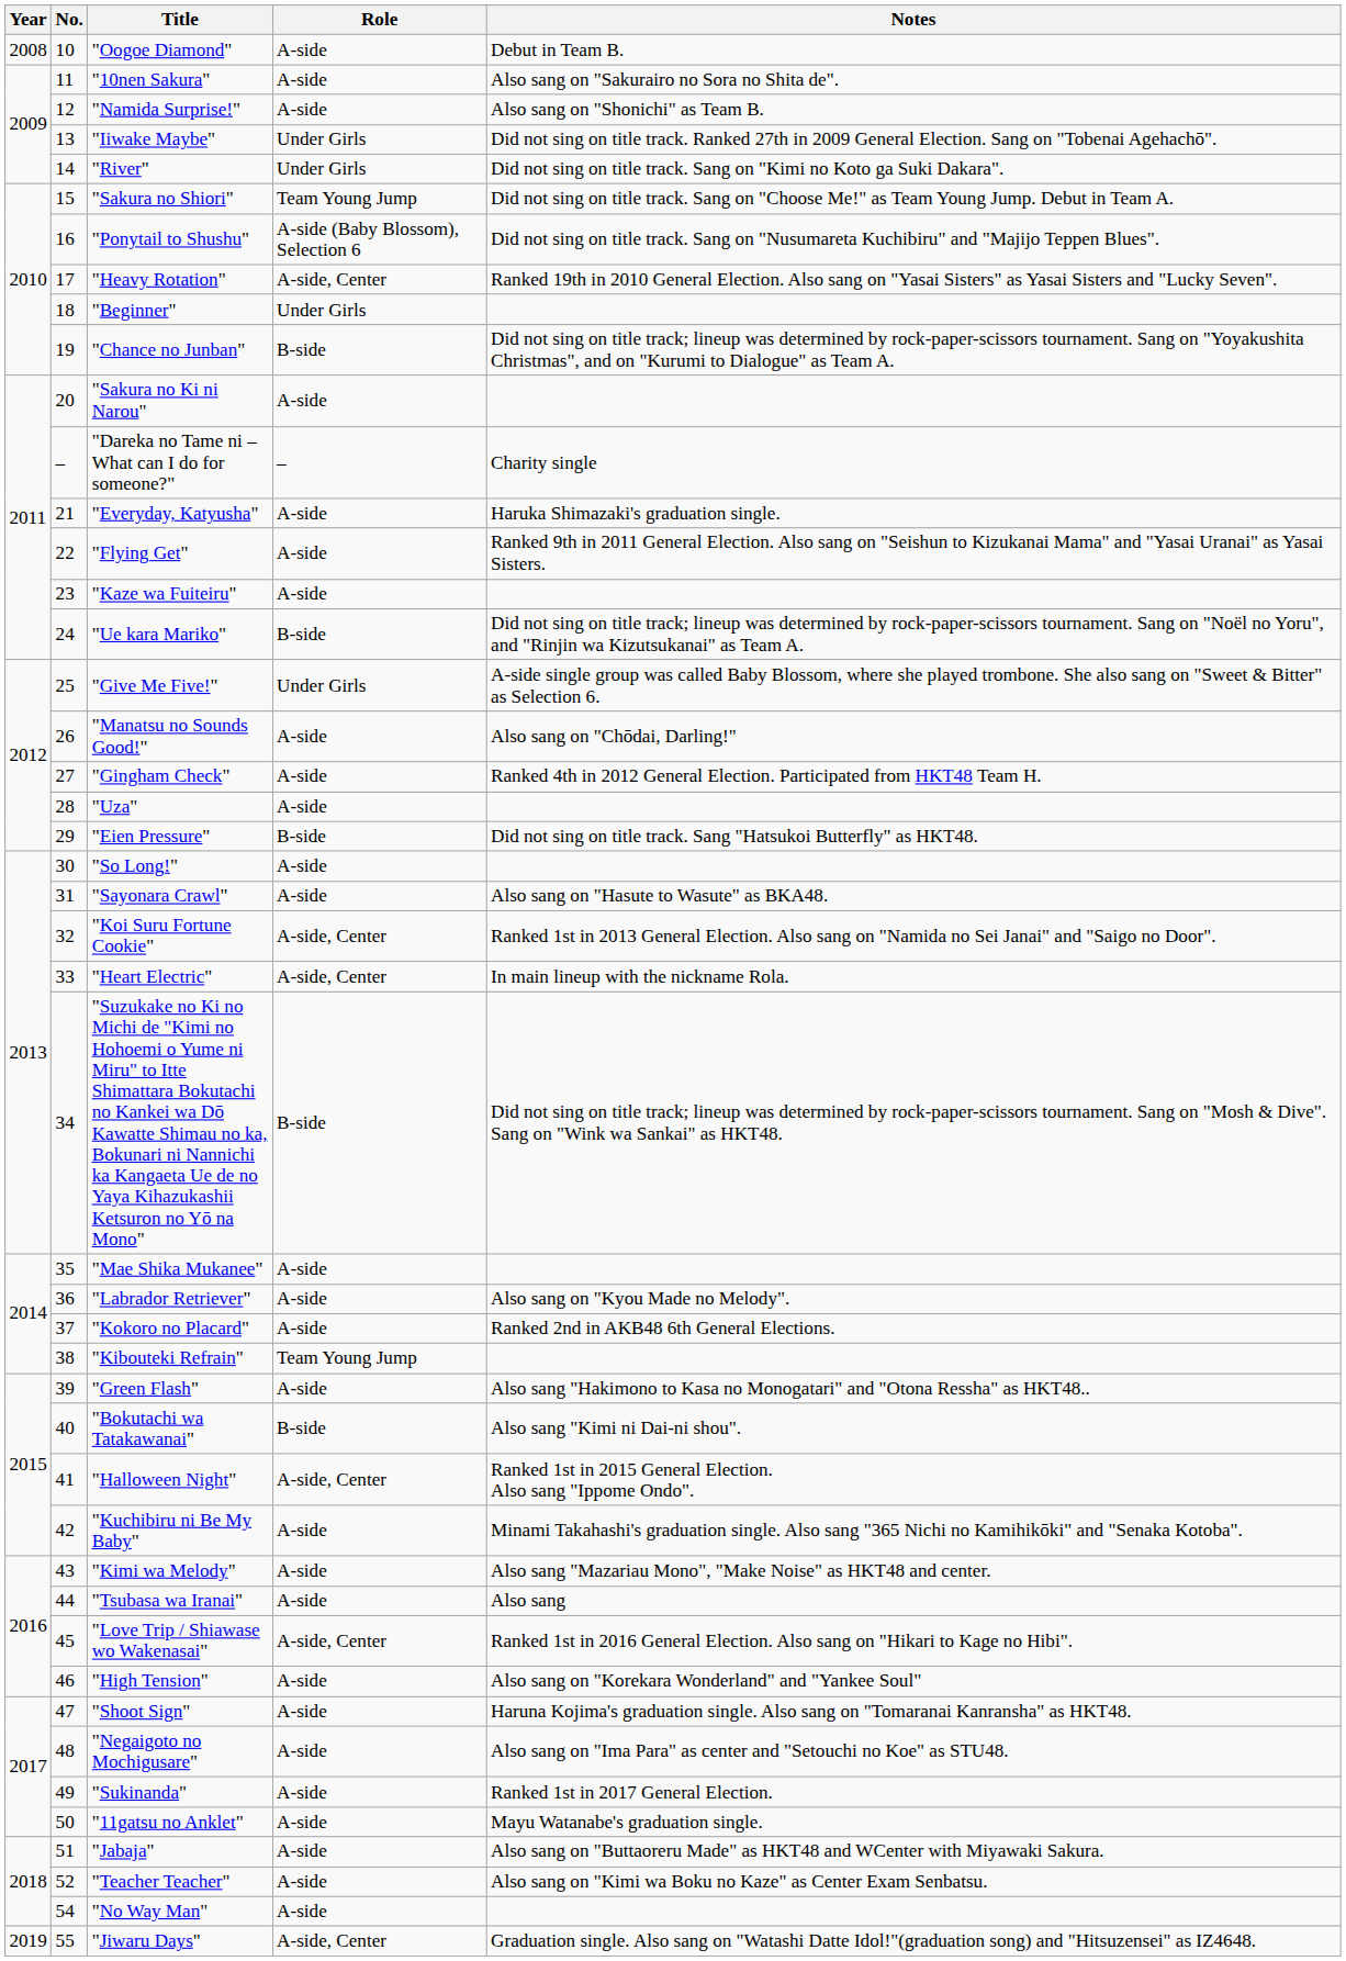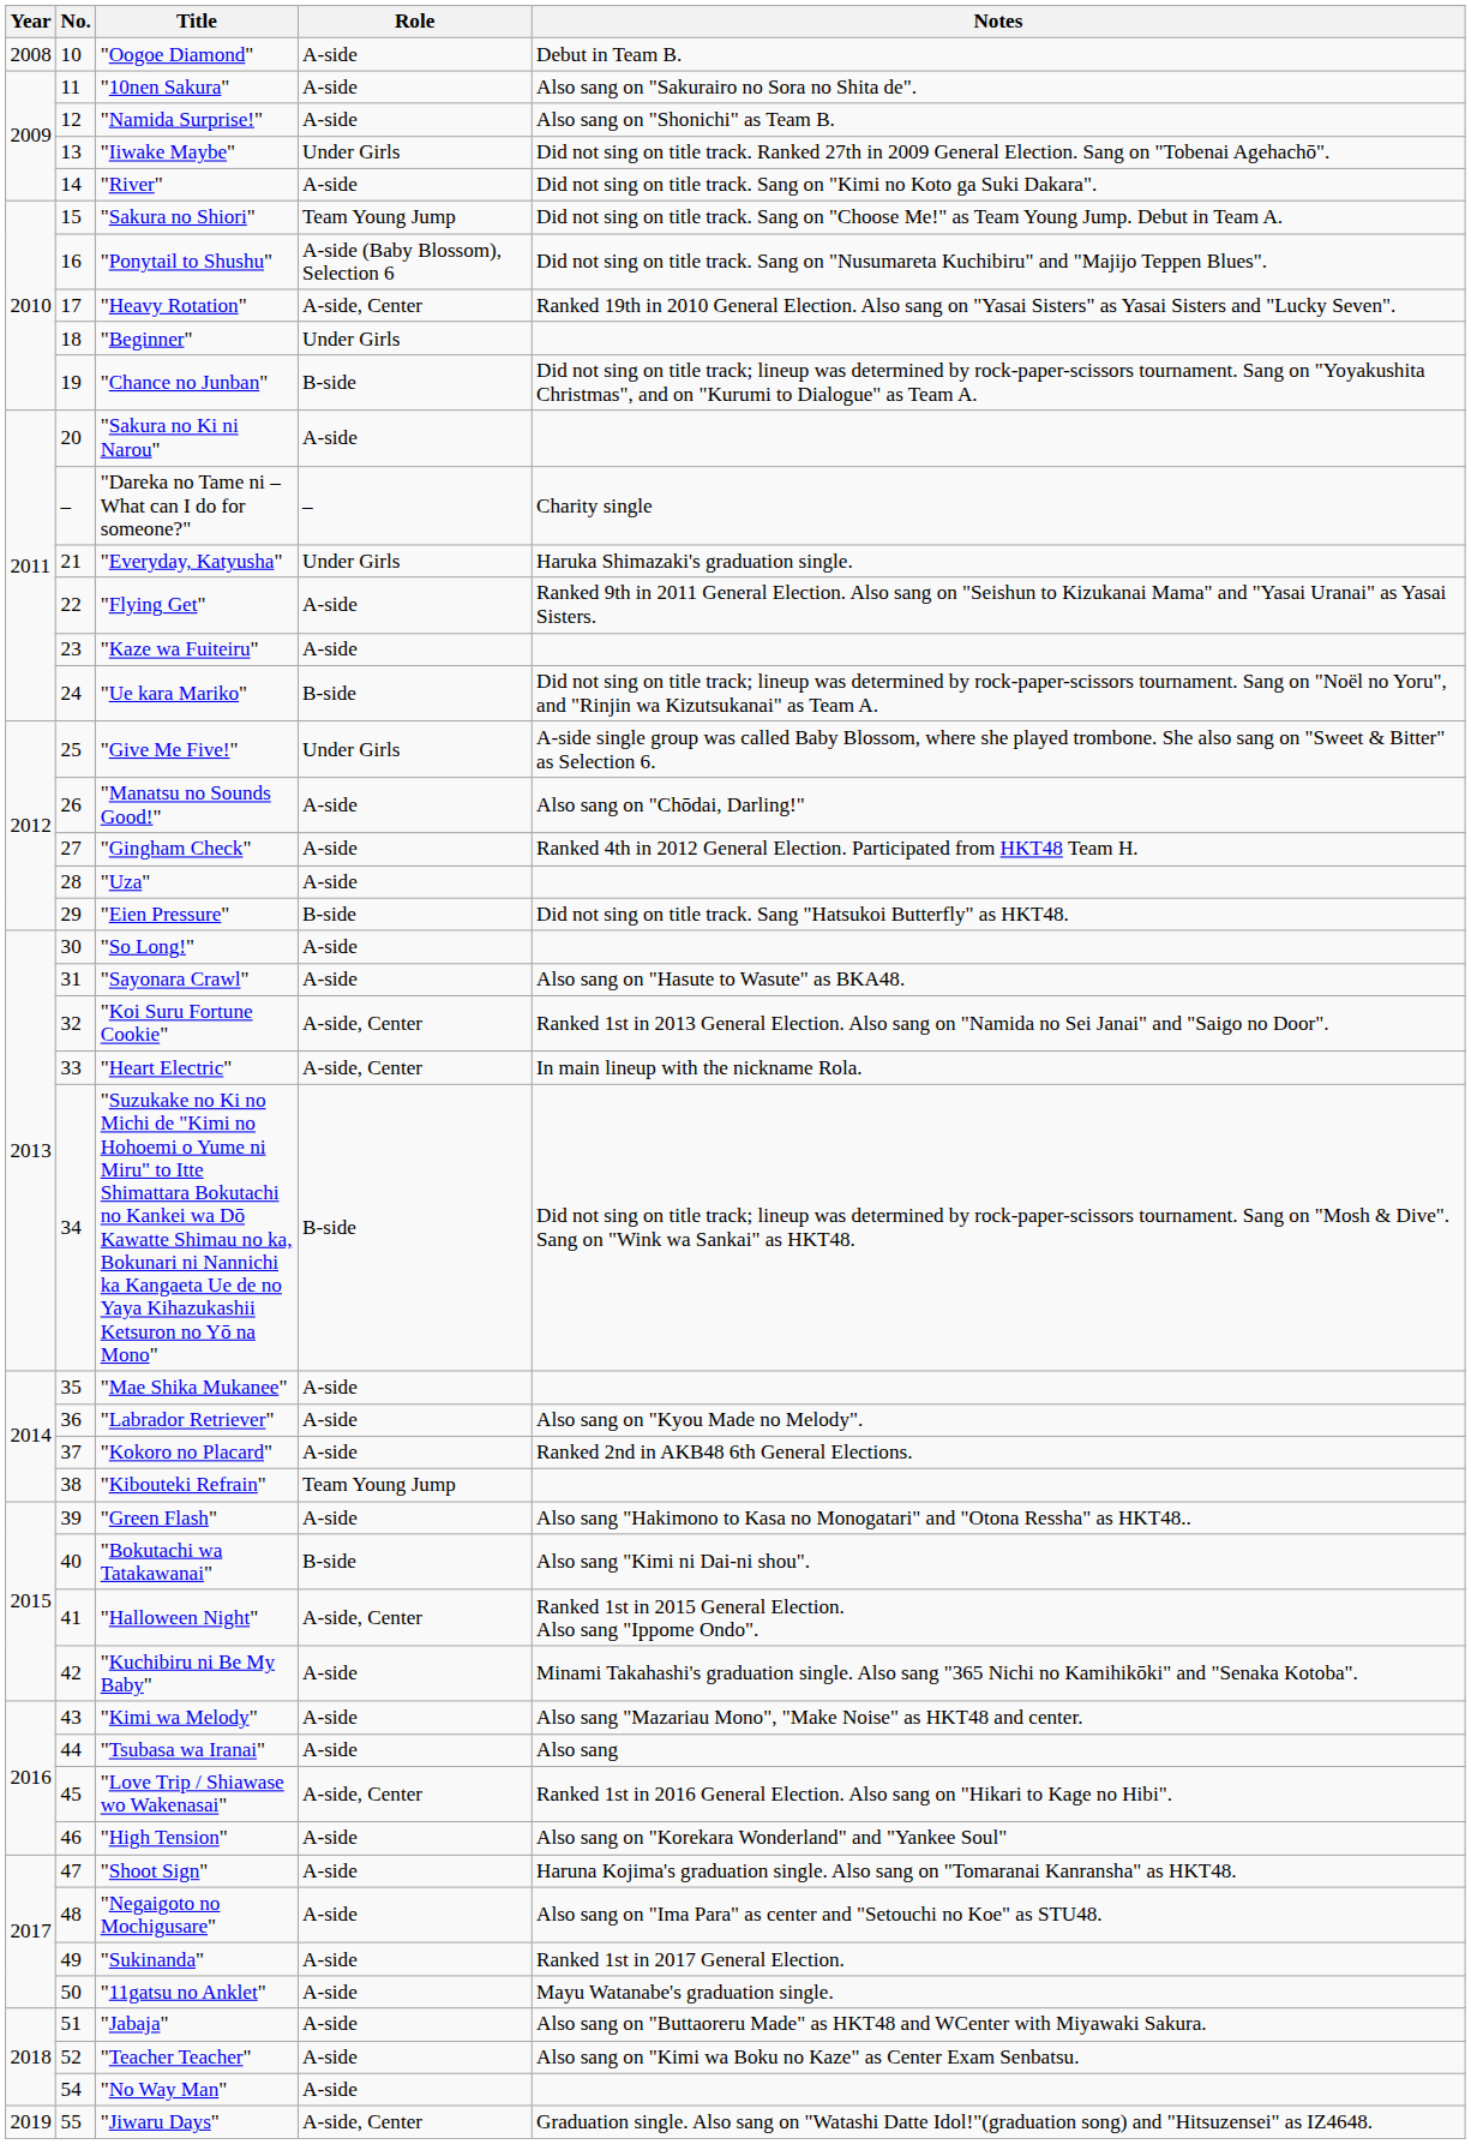"River" | Role: Under Girls -> A-side
"Everyday, Katyusha" | Role: A-side -> Under Girls
